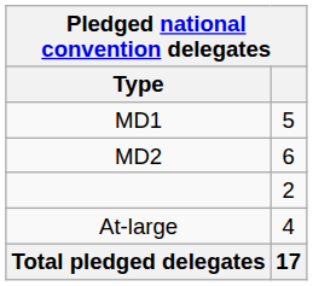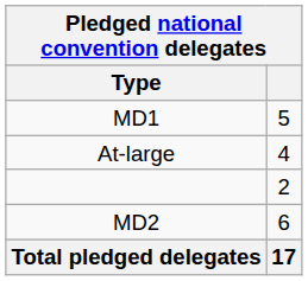rows swapped: MD2 <-> At-large
